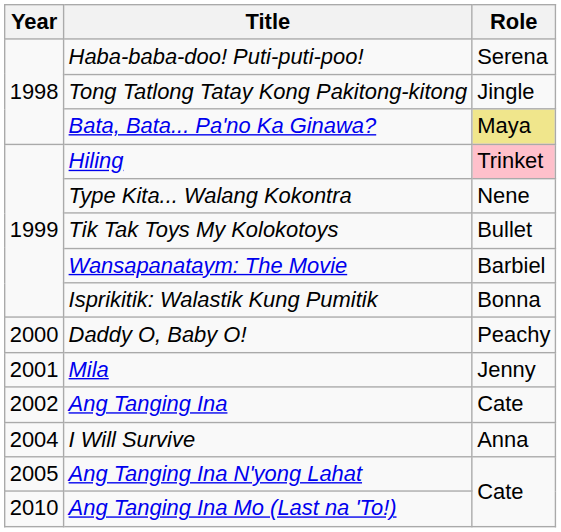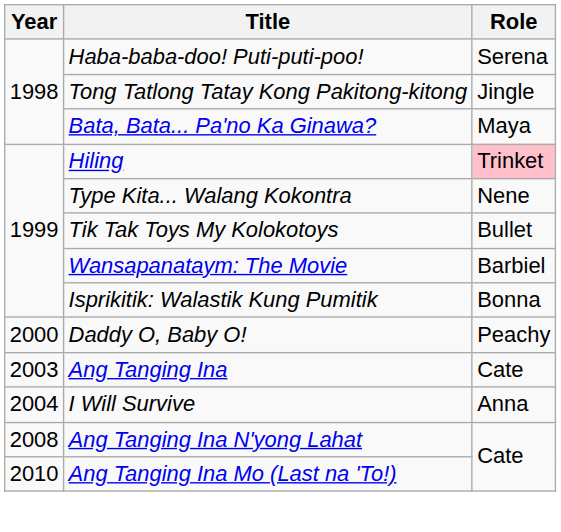Bata, Bata... Pa'no Ka Ginawa? | Role: khaki background -> no background
- row: 2001 | Mila | Jenny
Ang Tanging Ina | Year: 2002 -> 2003
Ang Tanging Ina N'yong Lahat | Year: 2005 -> 2008
